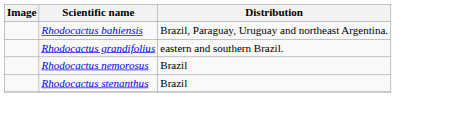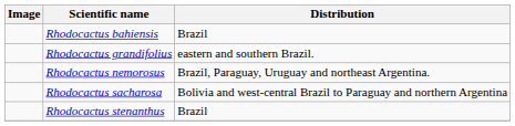Rhodocactus bahiensis | Distribution: Brazil, Paraguay, Uruguay and northeast Argentina. -> Brazil
Rhodocactus nemorosus | Distribution: Brazil -> Brazil, Paraguay, Uruguay and northeast Argentina.
+ row: Rhodocactus sacharosa | Bolivia and west-central Brazil to Paraguay and northern Argentina
